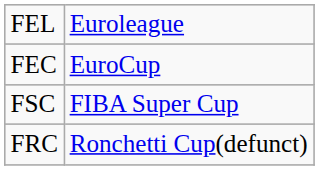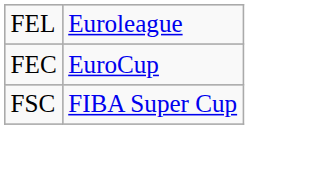- row: FRC | Ronchetti Cup(defunct)
